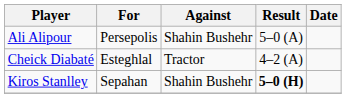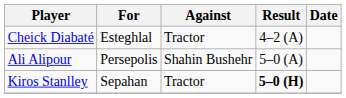rows swapped: Ali Alipour <-> Cheick Diabaté
Kiros Stanlley | Against: Shahin Bushehr -> Tractor
